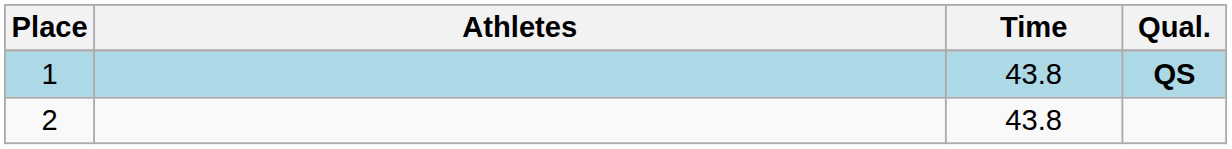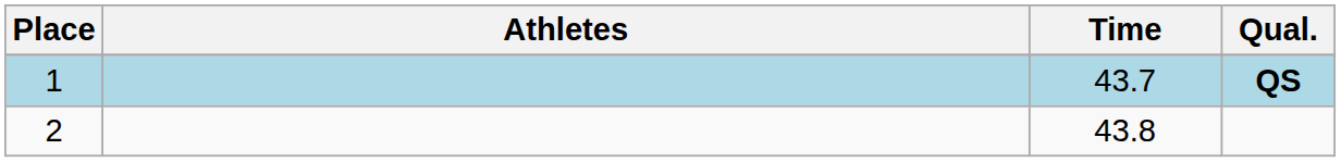QS | Time: 43.8 -> 43.7
